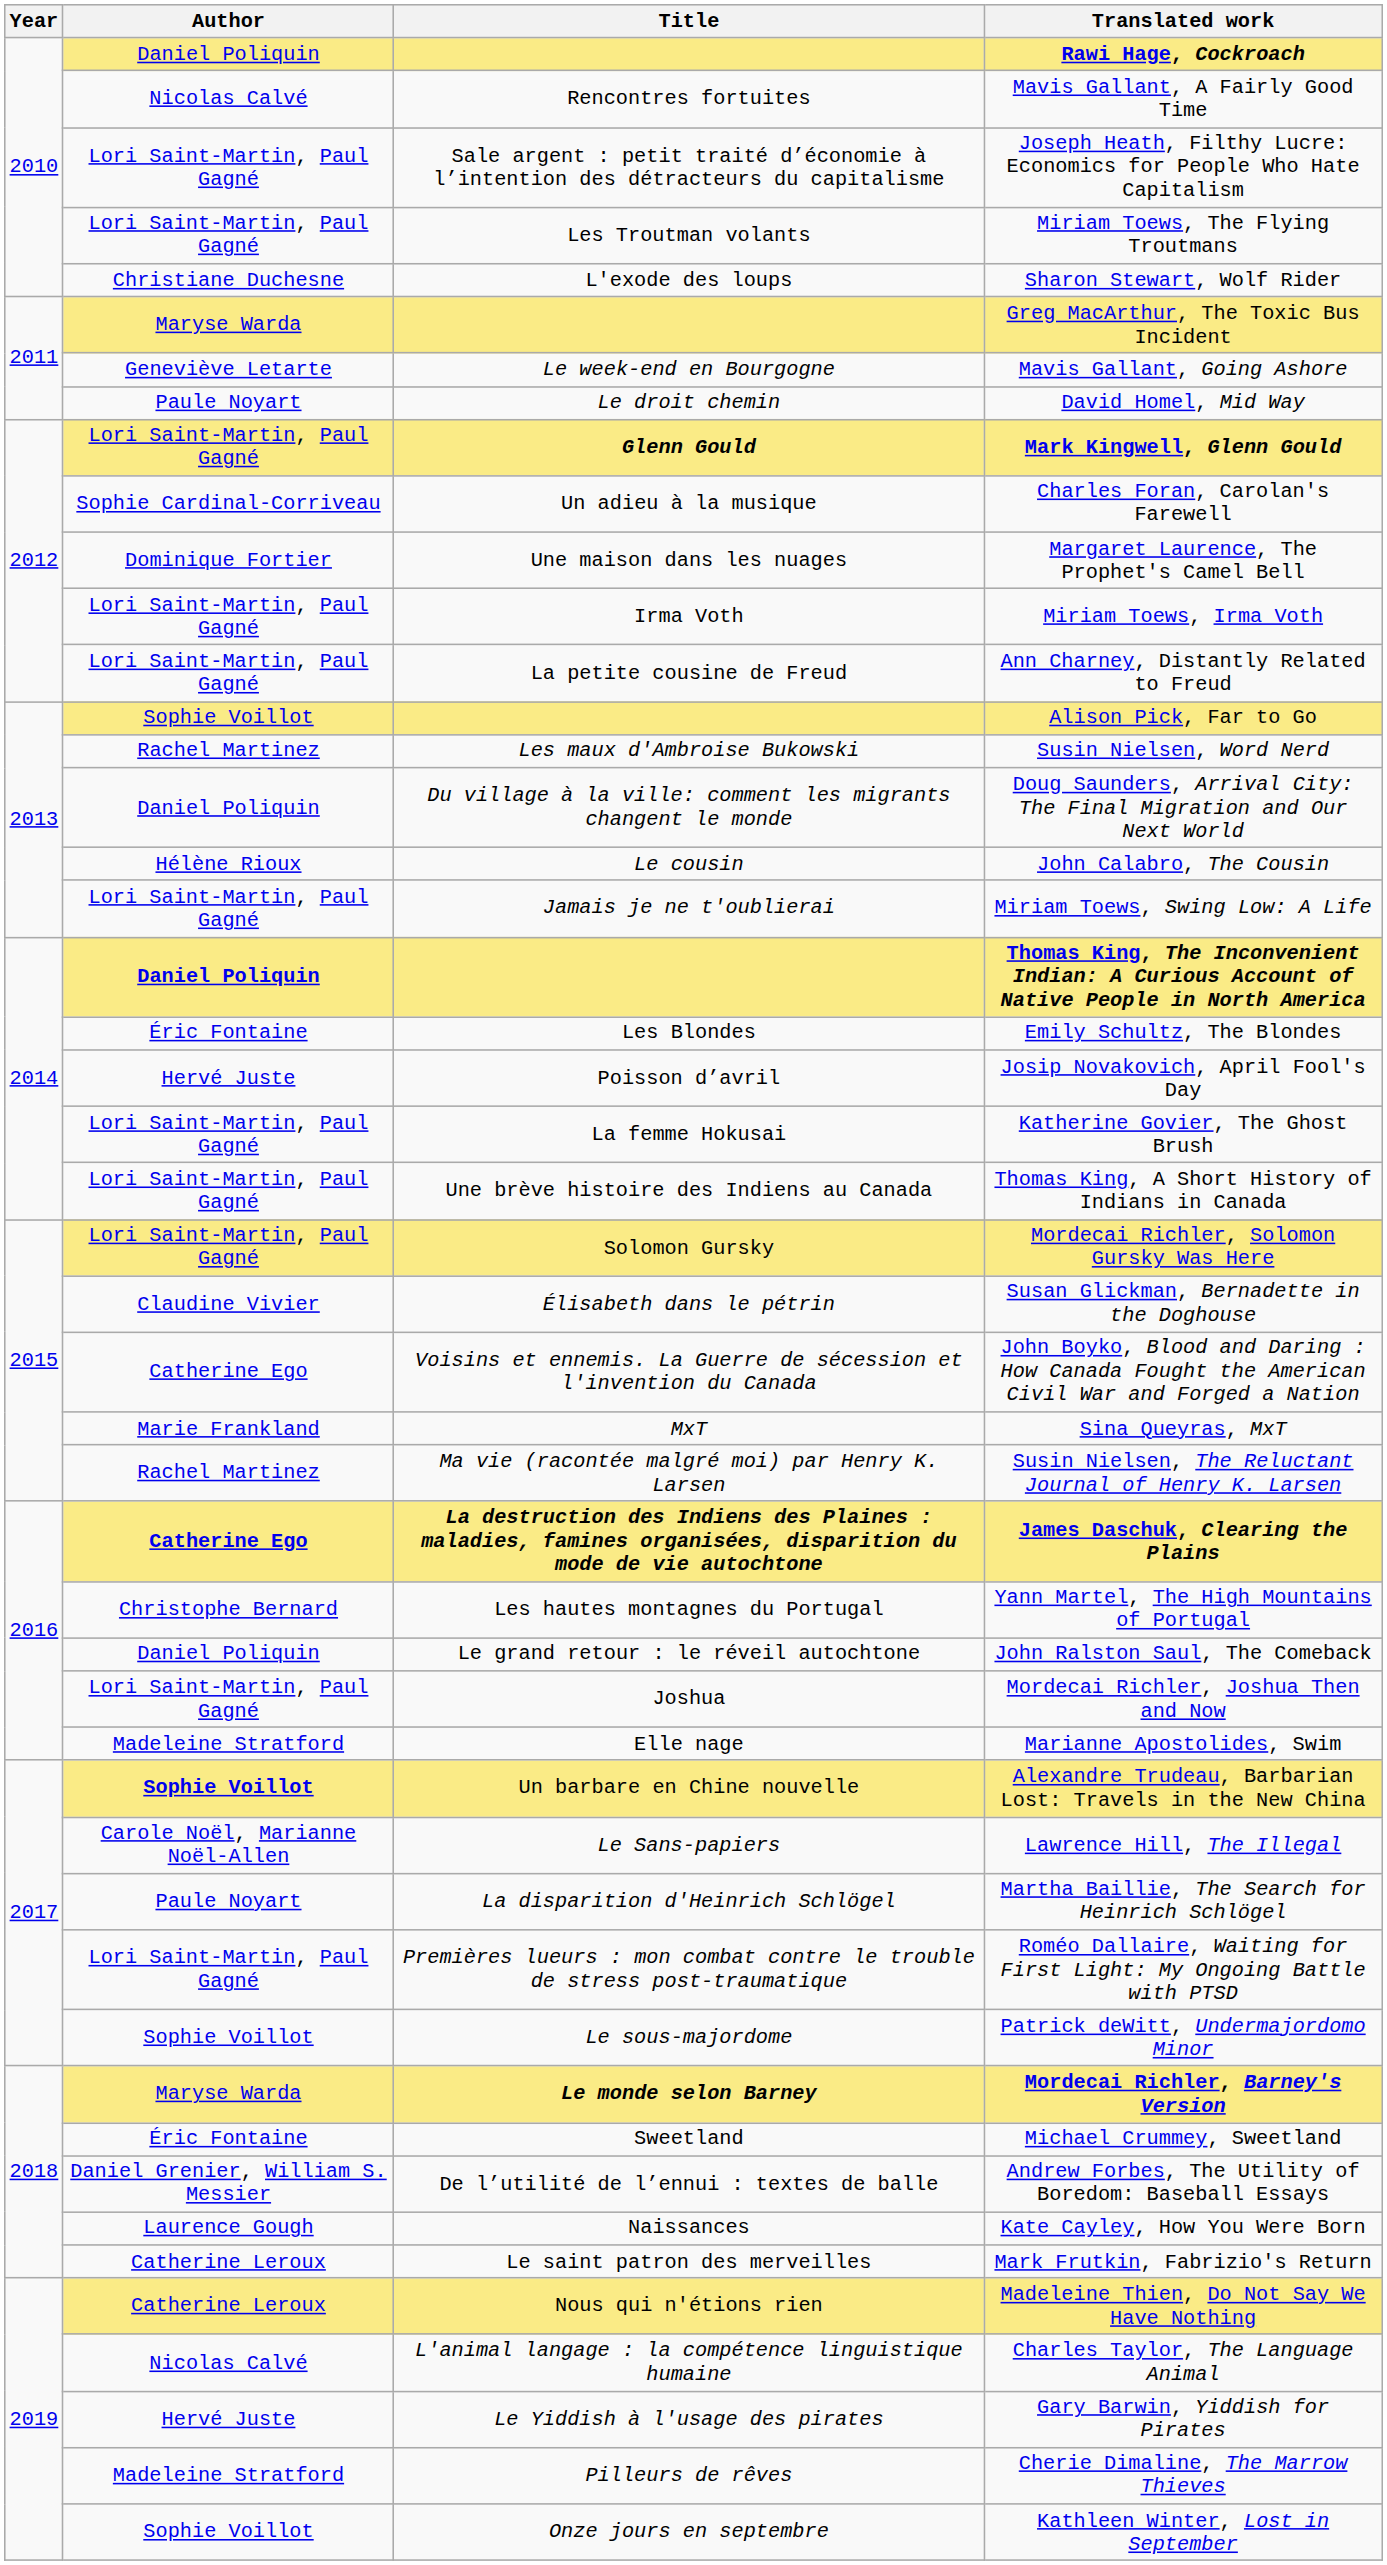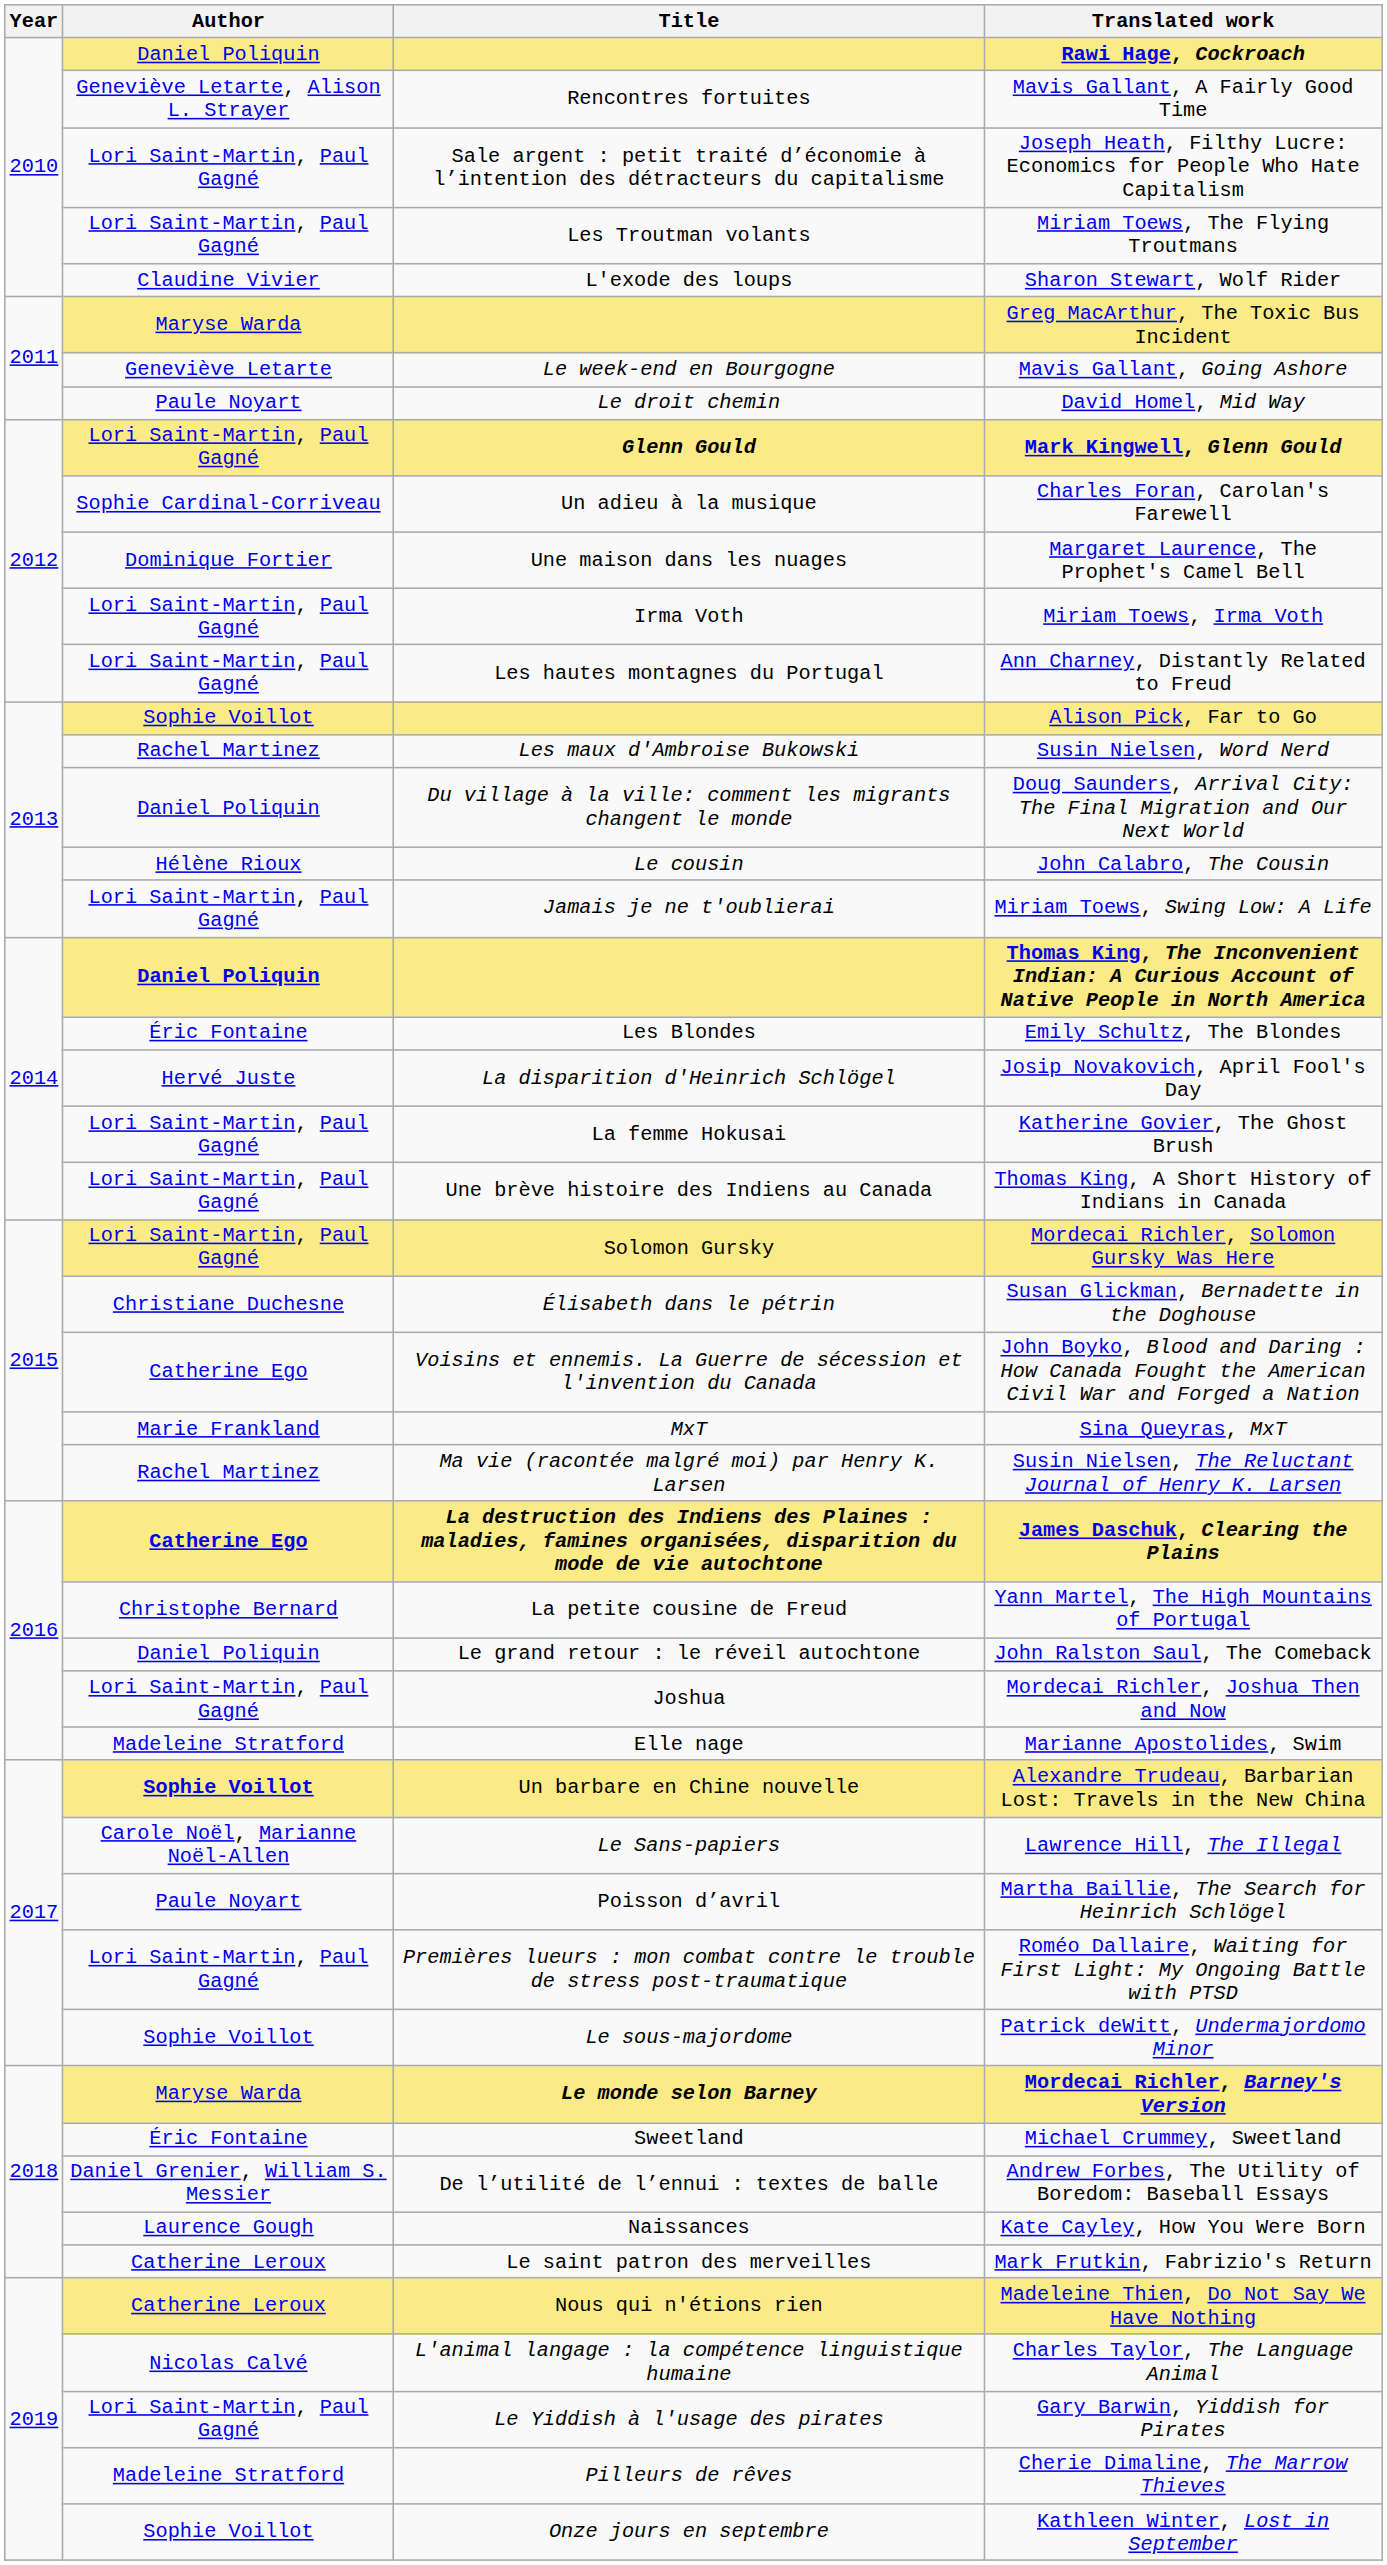Mavis Gallant, A Fairly Good Time | Author: Nicolas Calvé -> Geneviève Letarte, Alison L. Strayer
Sharon Stewart, Wolf Rider | Author: Christiane Duchesne -> Claudine Vivier
Ann Charney, Distantly Related to Freud | Title: La petite cousine de Freud -> Les hautes montagnes du Portugal
Josip Novakovich, April Fool's Day | Title: Poisson d’avril -> La disparition d'Heinrich Schlögel
Susan Glickman, Bernadette in the Doghouse | Author: Claudine Vivier -> Christiane Duchesne
Yann Martel, The High Mountains of Portugal | Title: Les hautes montagnes du Portugal -> La petite cousine de Freud
Martha Baillie, The Search for Heinrich Schlögel | Title: La disparition d'Heinrich Schlögel -> Poisson d’avril
Gary Barwin, Yiddish for Pirates | Author: Hervé Juste -> Lori Saint-Martin, Paul Gagné
